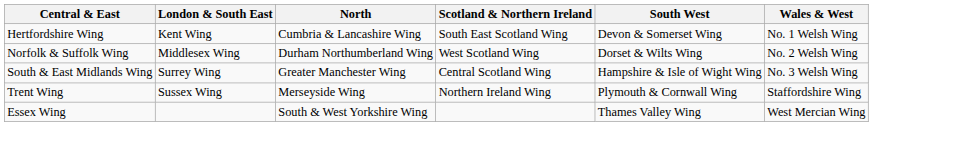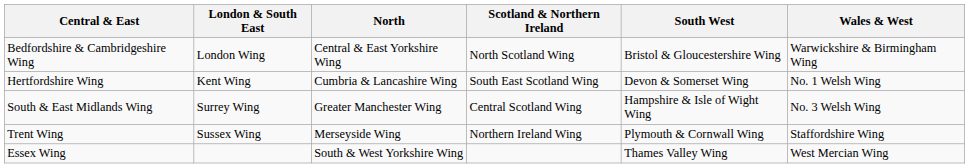+ row: Bedfordshire & Cambridgeshire Wing | London Wing | Central & East Yorkshire Wing | North Scotland Wing | Bristol & Gloucestershire Wing | Warwickshire & Birmingham Wing
- row: Norfolk & Suffolk Wing | Middlesex Wing | Durham Northumberland Wing | West Scotland Wing | Dorset & Wilts Wing | No. 2 Welsh Wing
